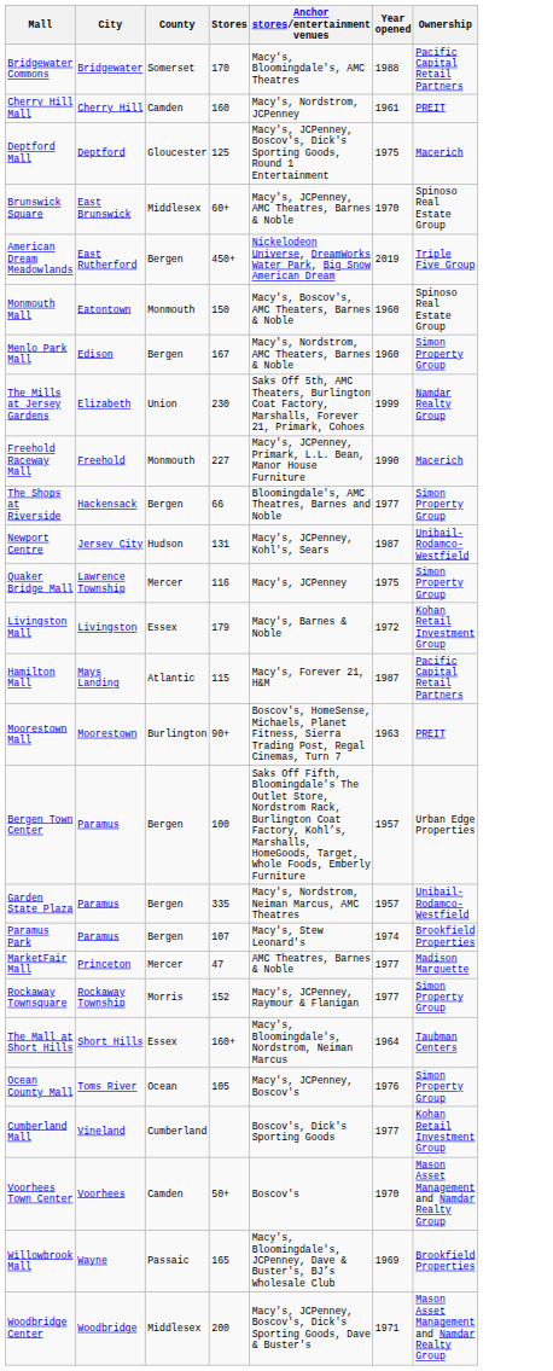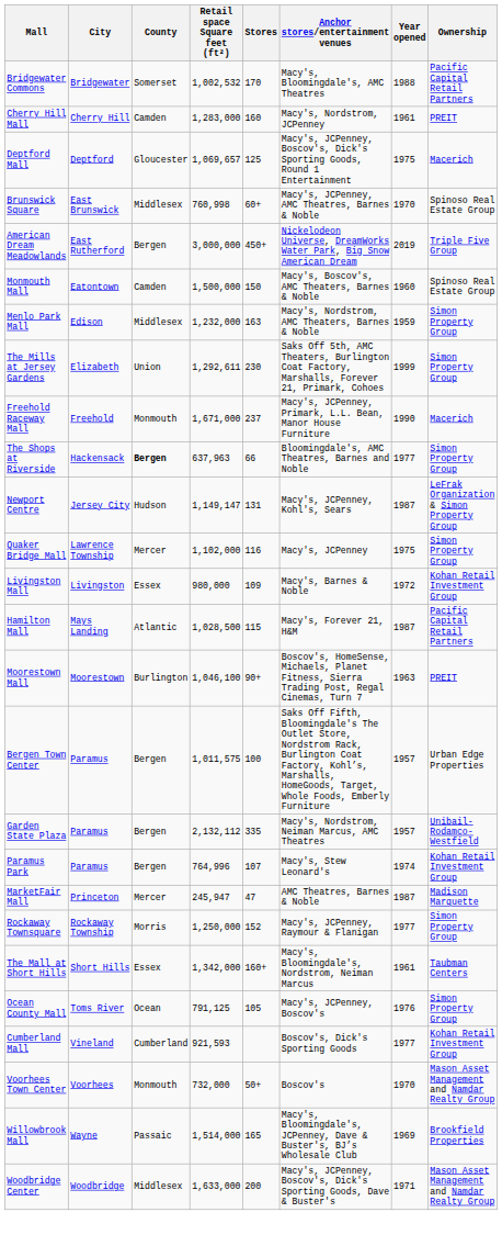+ column: Retail space Square feet (ft²) | 1,002,532 | 1,283,000 | 1,069,657 | 760,998 | 3,000,000 | 1,500,000 | 1,232,000 | 1,292,611 | 1,671,000 | 637,963 | 1,149,147 | 1,102,000 | 980,000 | 1,028,500 | 1,046,100 | 1,011,575 | 2,132,112 | 764,996 | 245,947 | 1,250,000 | 1,342,000 | 791,125 | 921,593 | 732,000 | 1,514,000 | 1,633,000
Monmouth Mall | County: Monmouth -> Camden
Menlo Park Mall | County: Bergen -> Middlesex
Menlo Park Mall | Stores: 167 -> 163
Menlo Park Mall | Year opened: 1960 -> 1959
The Mills at Jersey Gardens | Ownership: Namdar Realty Group -> Simon Property Group
Freehold Raceway Mall | Stores: 227 -> 237
The Shops at Riverside | County: normal -> bold
Newport Centre | Ownership: Unibail-Rodamco-Westfield -> LeFrak Organization & Simon Property Group
Livingston Mall | Stores: 179 -> 109
Paramus Park | Ownership: Brookfield Properties -> Kohan Retail Investment Group
MarketFair Mall | Year opened: 1977 -> 1987
The Mall at Short Hills | Year opened: 1964 -> 1961
Voorhees Town Center | County: Camden -> Monmouth
